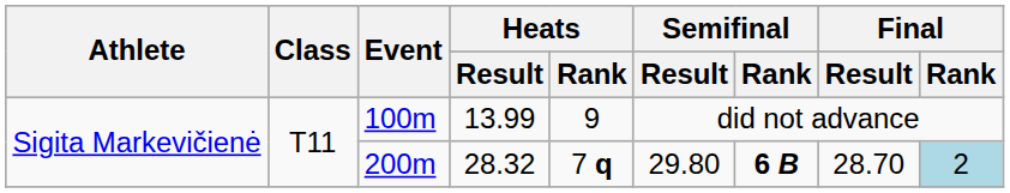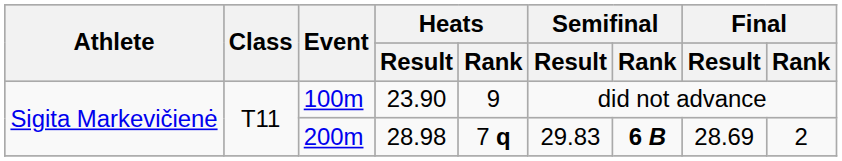100m | Heats / Result: 13.99 -> 23.90
200m | Heats / Result: 28.32 -> 28.98
200m | Semifinal / Result: 29.80 -> 29.83
200m | Final / Result: 28.70 -> 28.69
200m | Final / Rank: lightblue background -> no background
